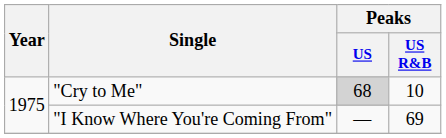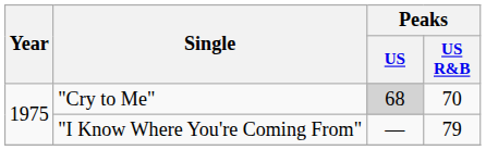"Cry to Me" | Peaks / US R&B: 10 -> 70
"I Know Where You're Coming From" | Peaks / US R&B: 69 -> 79
